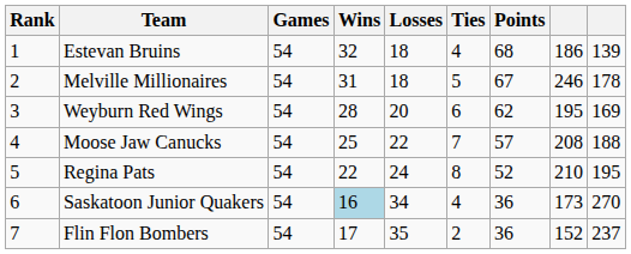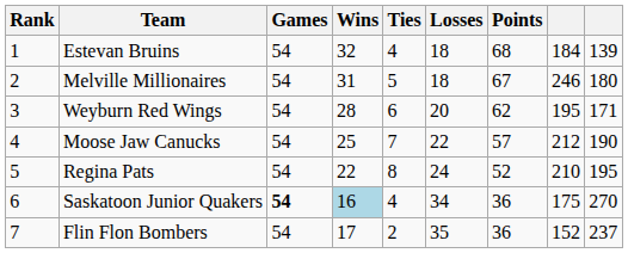columns swapped: Losses <-> Ties
Estevan Bruins | column 8: 186 -> 184
Melville Millionaires | column 9: 178 -> 180
Weyburn Red Wings | column 9: 169 -> 171
Moose Jaw Canucks | column 8: 208 -> 212
Moose Jaw Canucks | column 9: 188 -> 190
Saskatoon Junior Quakers | Games: normal -> bold
Saskatoon Junior Quakers | column 8: 173 -> 175
